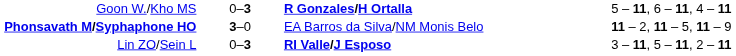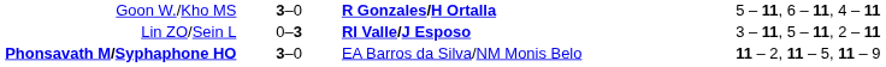Goon W./Kho MS | column 2: 0–3 -> 3–0
rows swapped: Phonsavath M/Syphaphone HO <-> Lin ZO/Sein L
